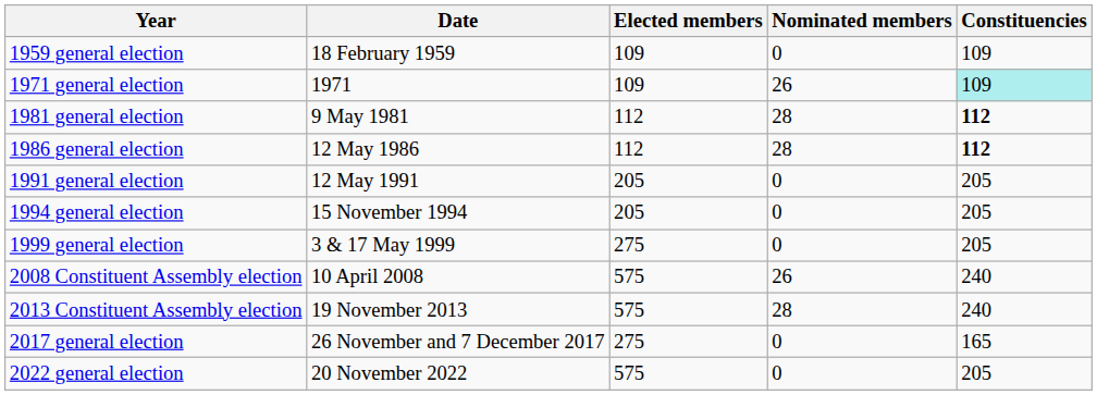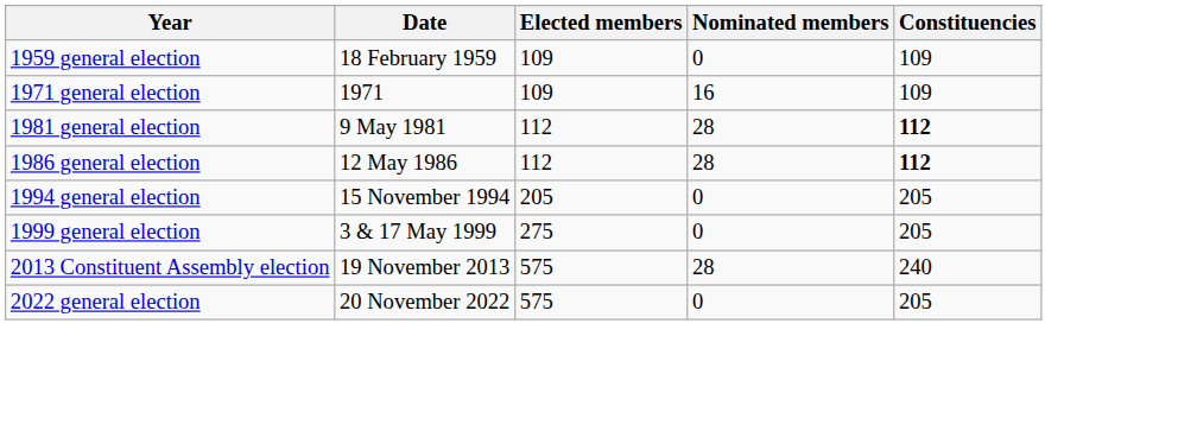1971 general election | Nominated members: 26 -> 16
1971 general election | Constituencies: paleturquoise background -> no background
- row: 1991 general election | 12 May 1991 | 205 | 0 | 205
- row: 2008 Constituent Assembly election | 10 April 2008 | 575 | 26 | 240
- row: 2017 general election | 26 November and 7 December 2017 | 275 | 0 | 165
